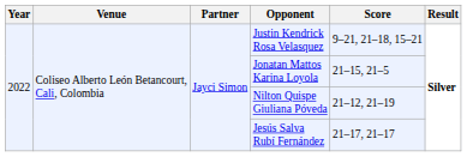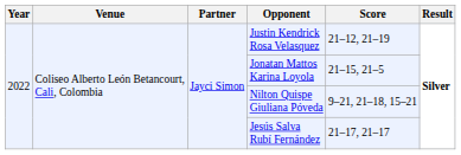Justin Kendrick Rosa Velasquez | Score: 9–21, 21–18, 15–21 -> 21–12, 21–19
Nilton Quispe Giuliana Póveda | Score: 21–12, 21–19 -> 9–21, 21–18, 15–21
